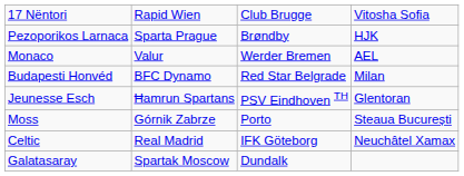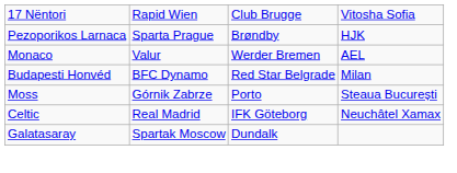- row: Jeunesse Esch | Ħamrun Spartans | PSV Eindhoven TH | Glentoran
